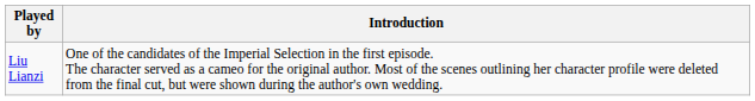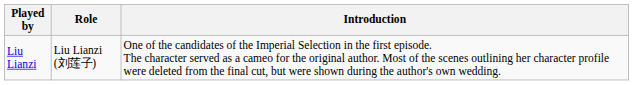+ column: Role | Liu Lianzi (刘莲子)
